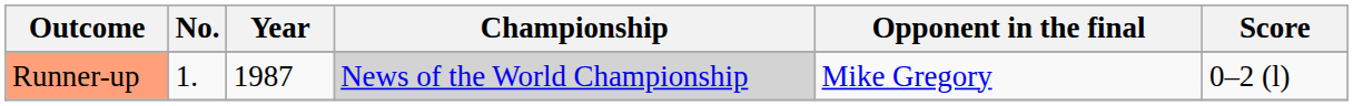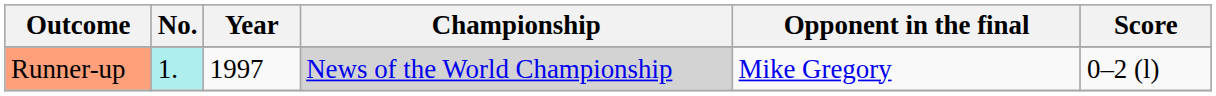Runner-up | No.: no background -> paleturquoise background
Runner-up | Year: 1987 -> 1997
